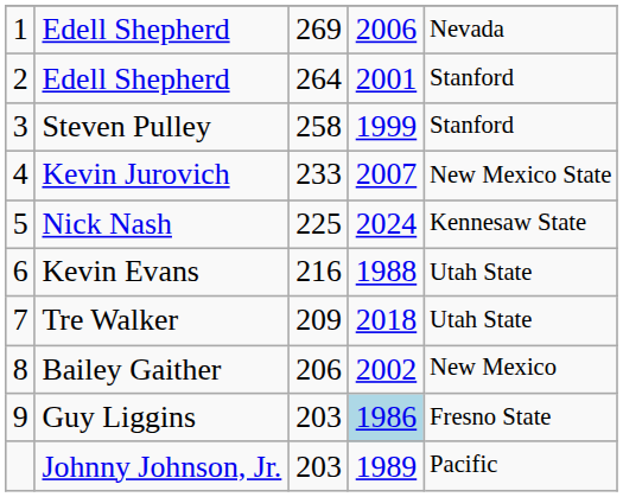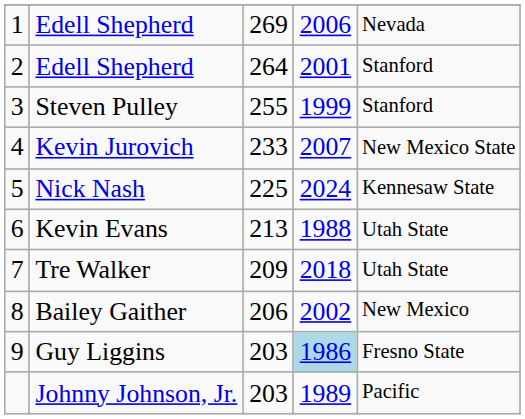Steven Pulley | column 3: 258 -> 255
Kevin Evans | column 3: 216 -> 213
